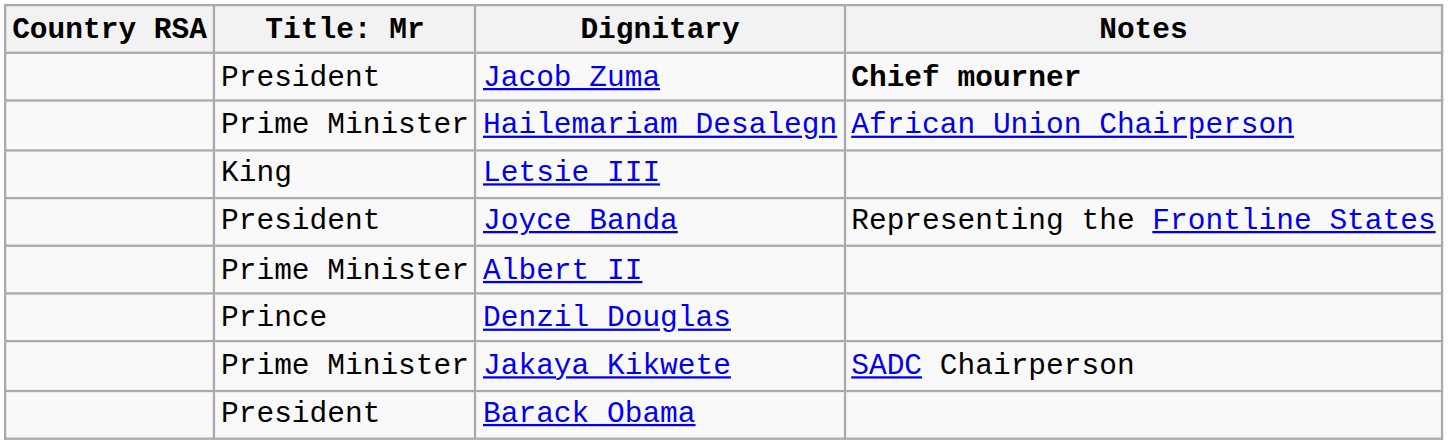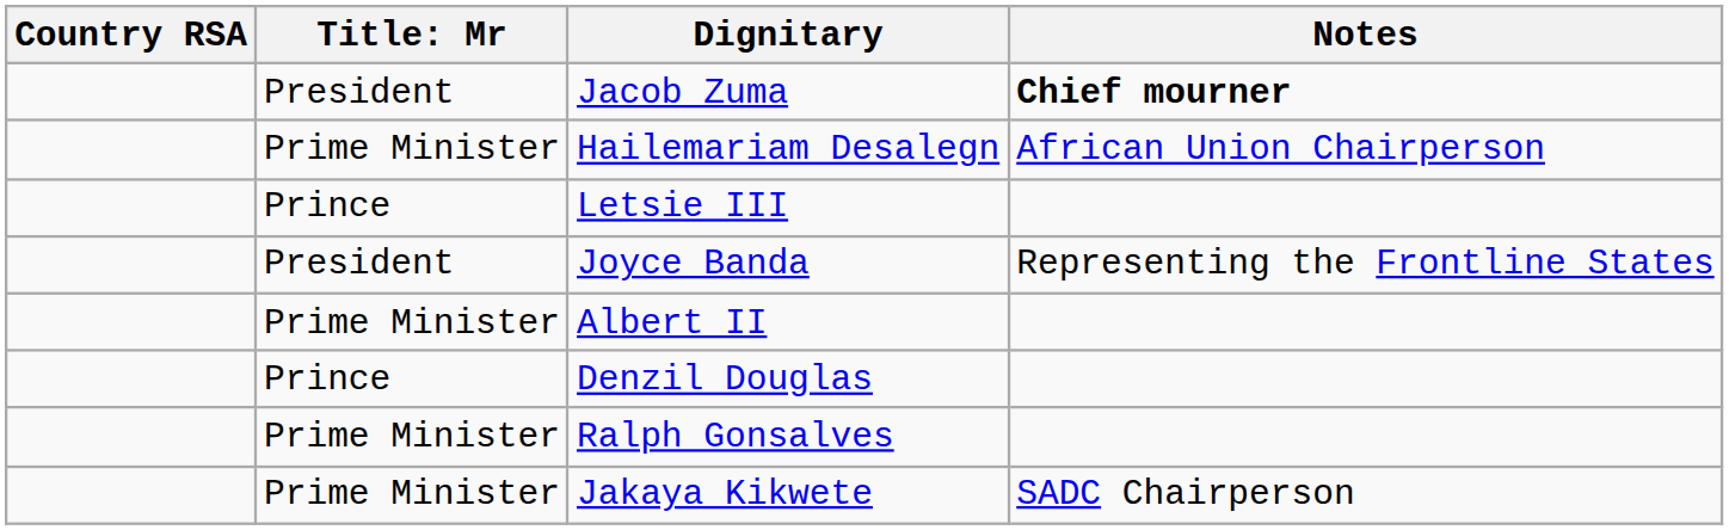Letsie III | column 2: King -> Prince
+ row: Prime Minister | Ralph Gonsalves
- row: President | Barack Obama
